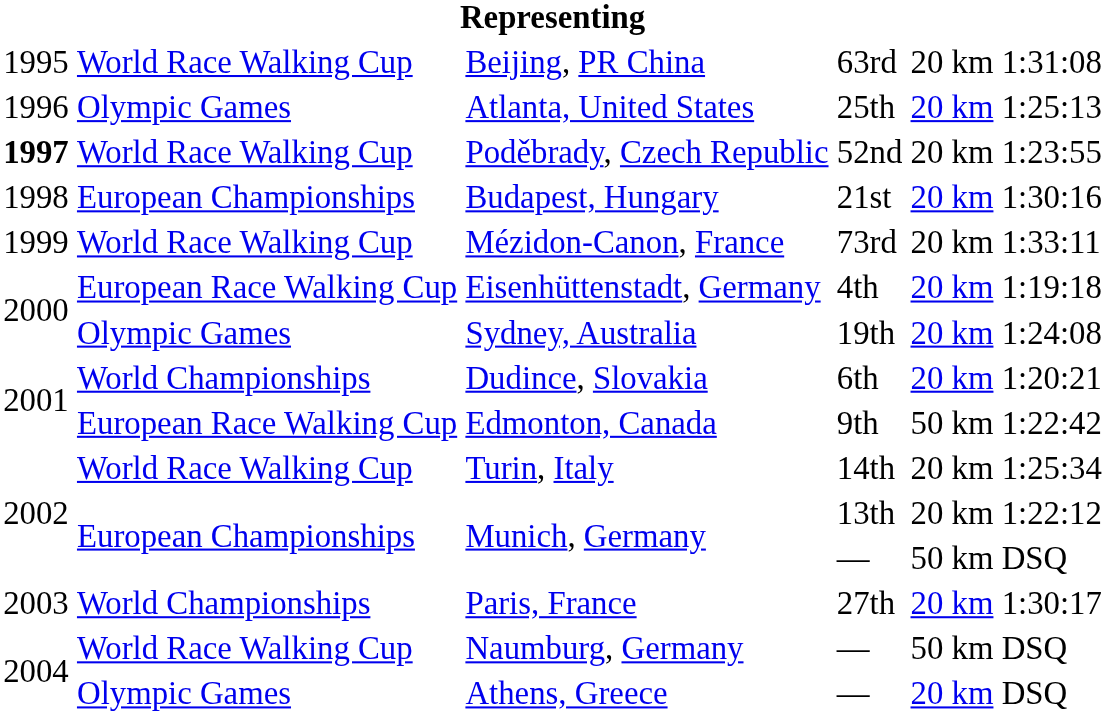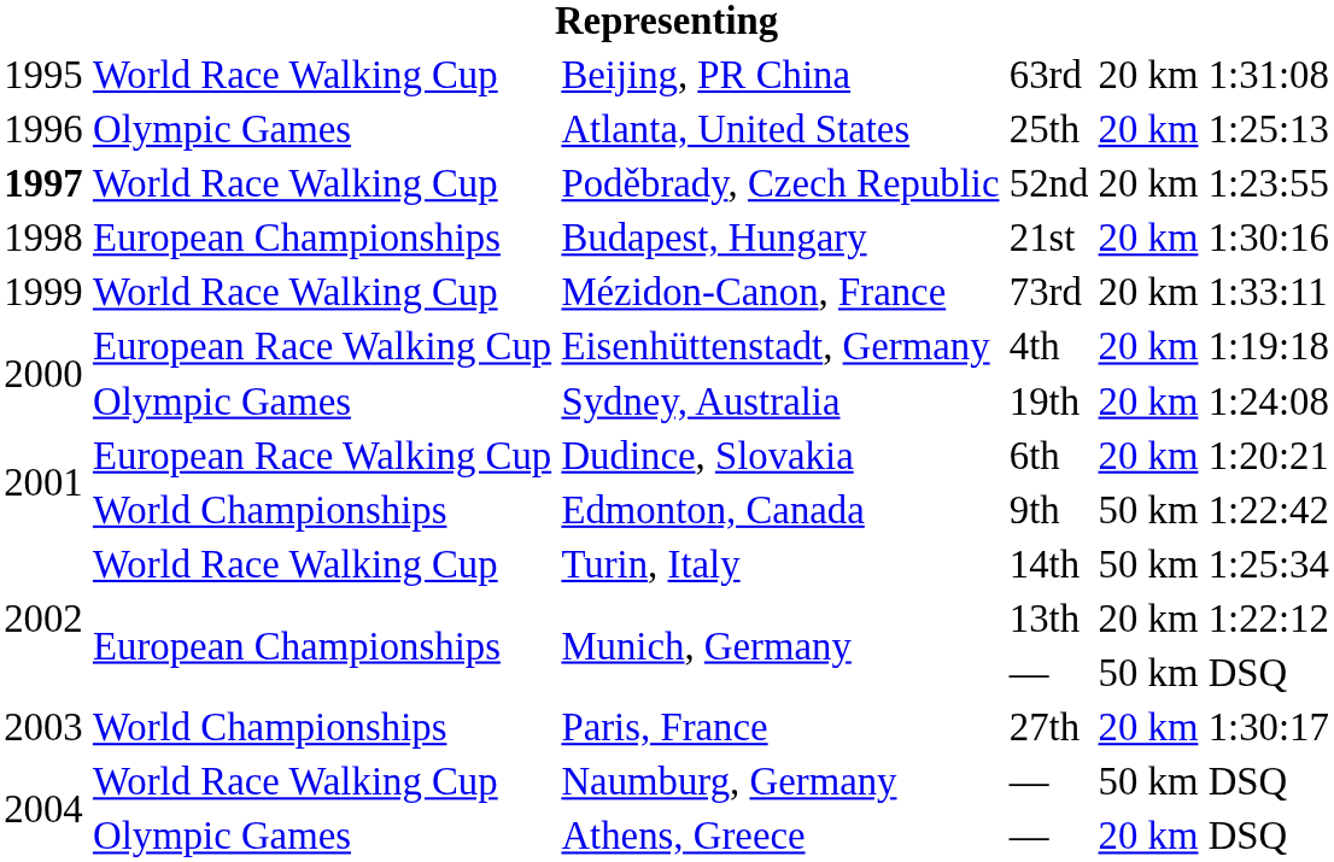Dudince, Slovakia | column 2: World Championships -> European Race Walking Cup
Edmonton, Canada | column 2: European Race Walking Cup -> World Championships
Turin, Italy | column 5: 20 km -> 50 km
